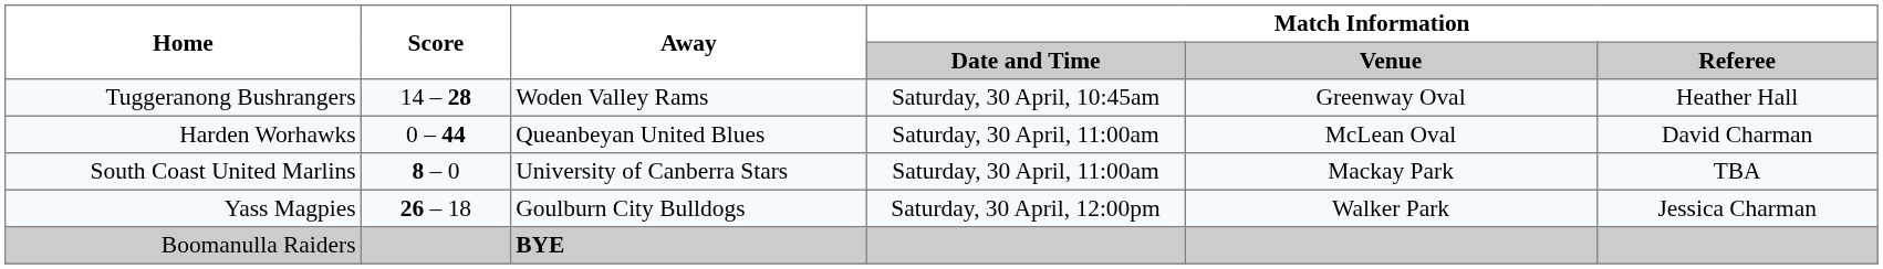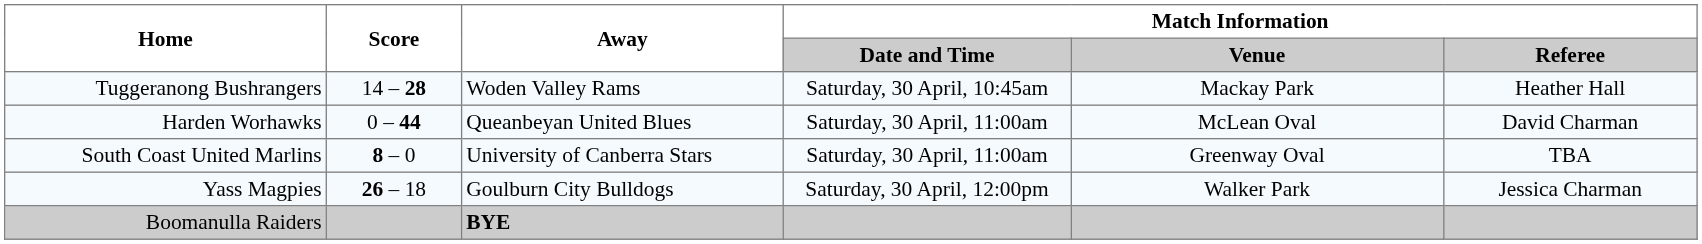Tuggeranong Bushrangers | Match Information / Venue: Greenway Oval -> Mackay Park
South Coast United Marlins | Match Information / Venue: Mackay Park -> Greenway Oval
